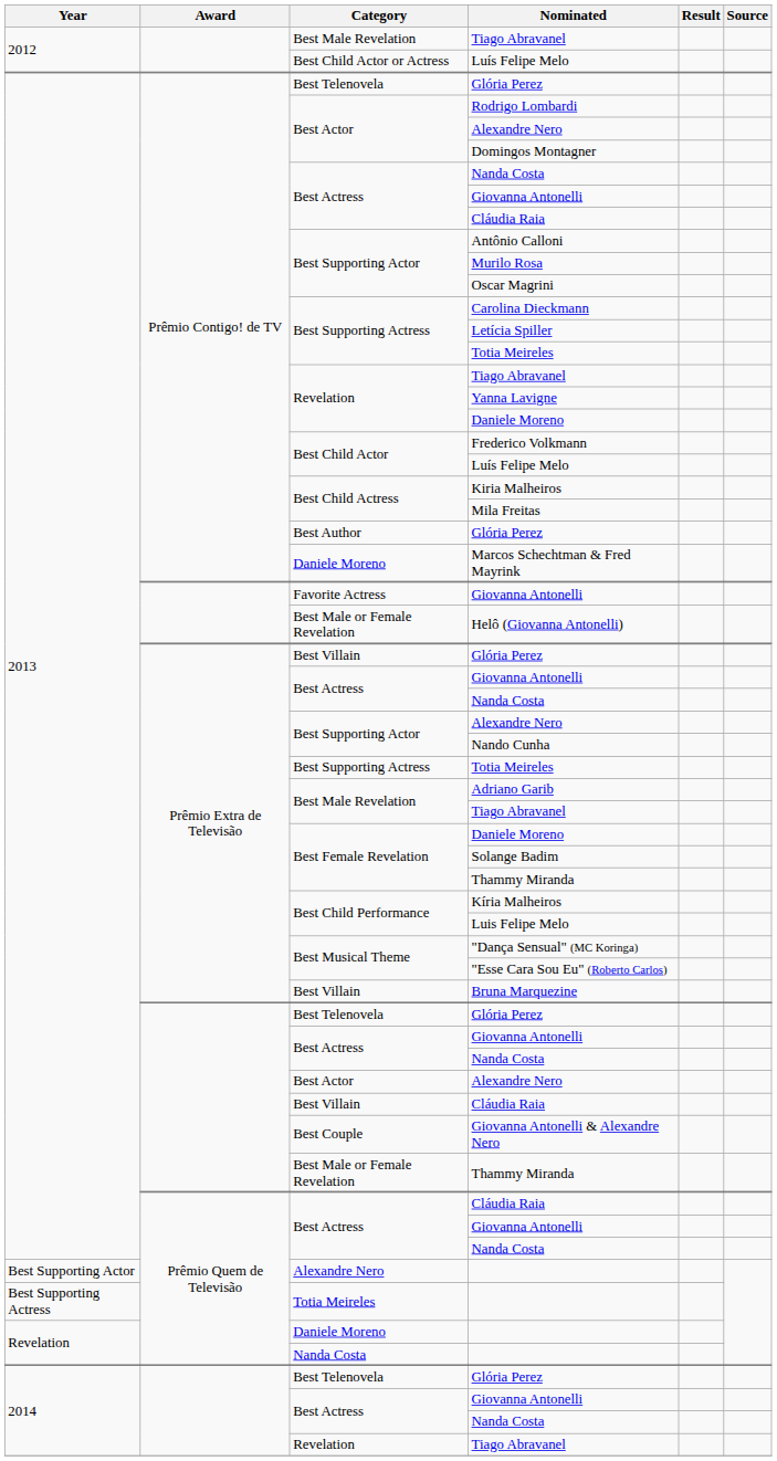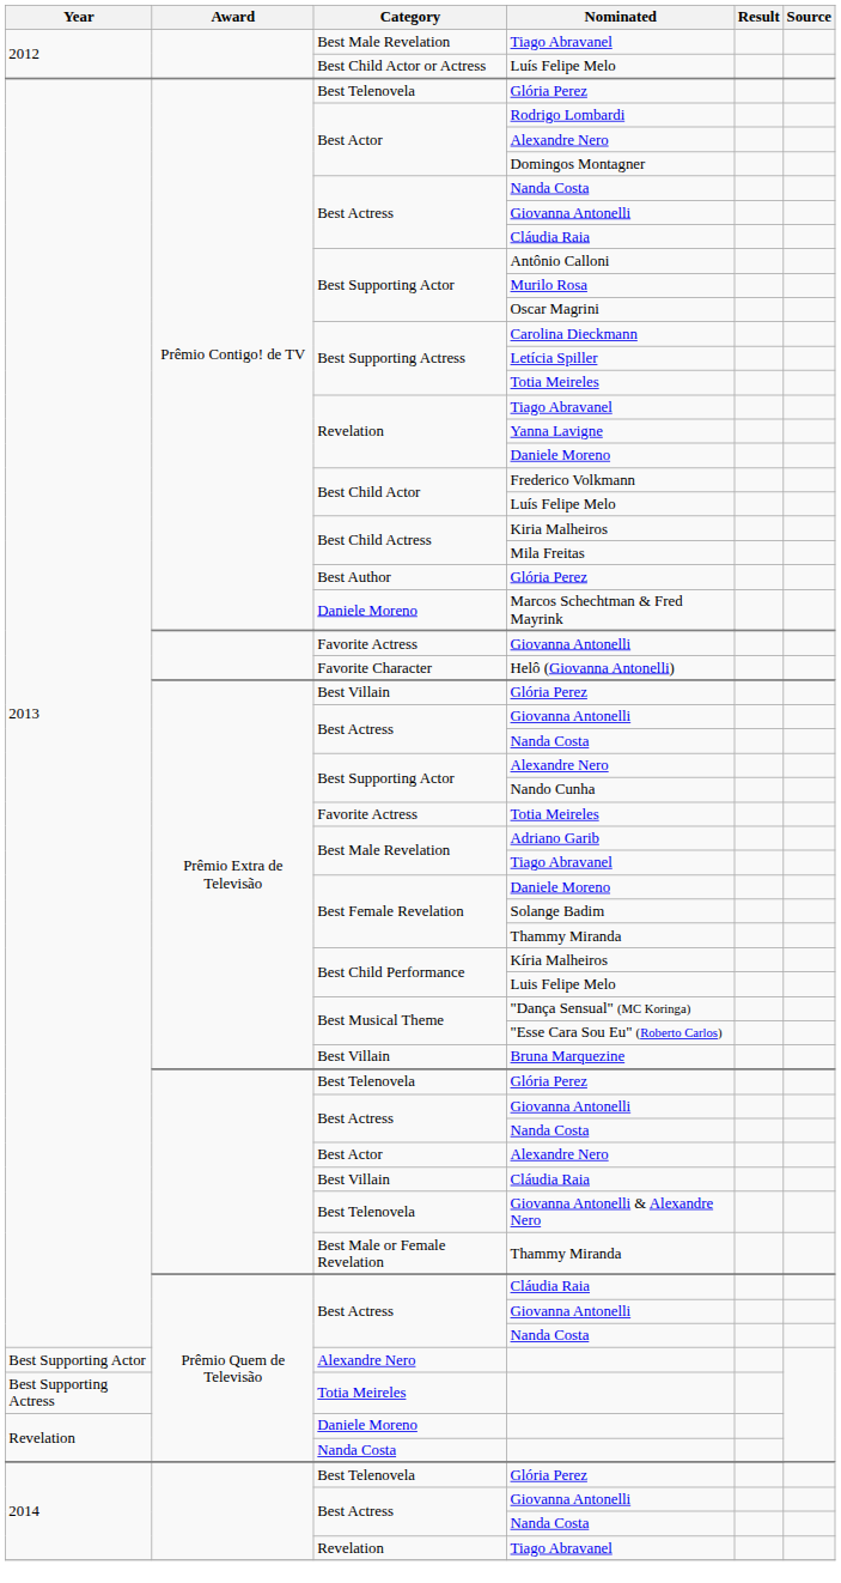Helô (Giovanna Antonelli) | Category: Best Male or Female Revelation -> Favorite Character
Prêmio Extra de Televisão / Totia Meireles | Category: Best Supporting Actress -> Favorite Actress
Giovanna Antonelli & Alexandre Nero | Category: Best Couple -> Best Telenovela
